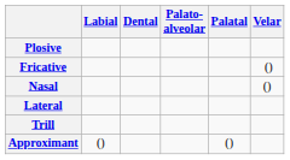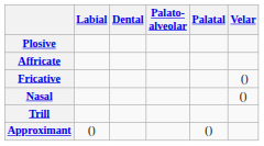+ row: Affricate
- row: Lateral
